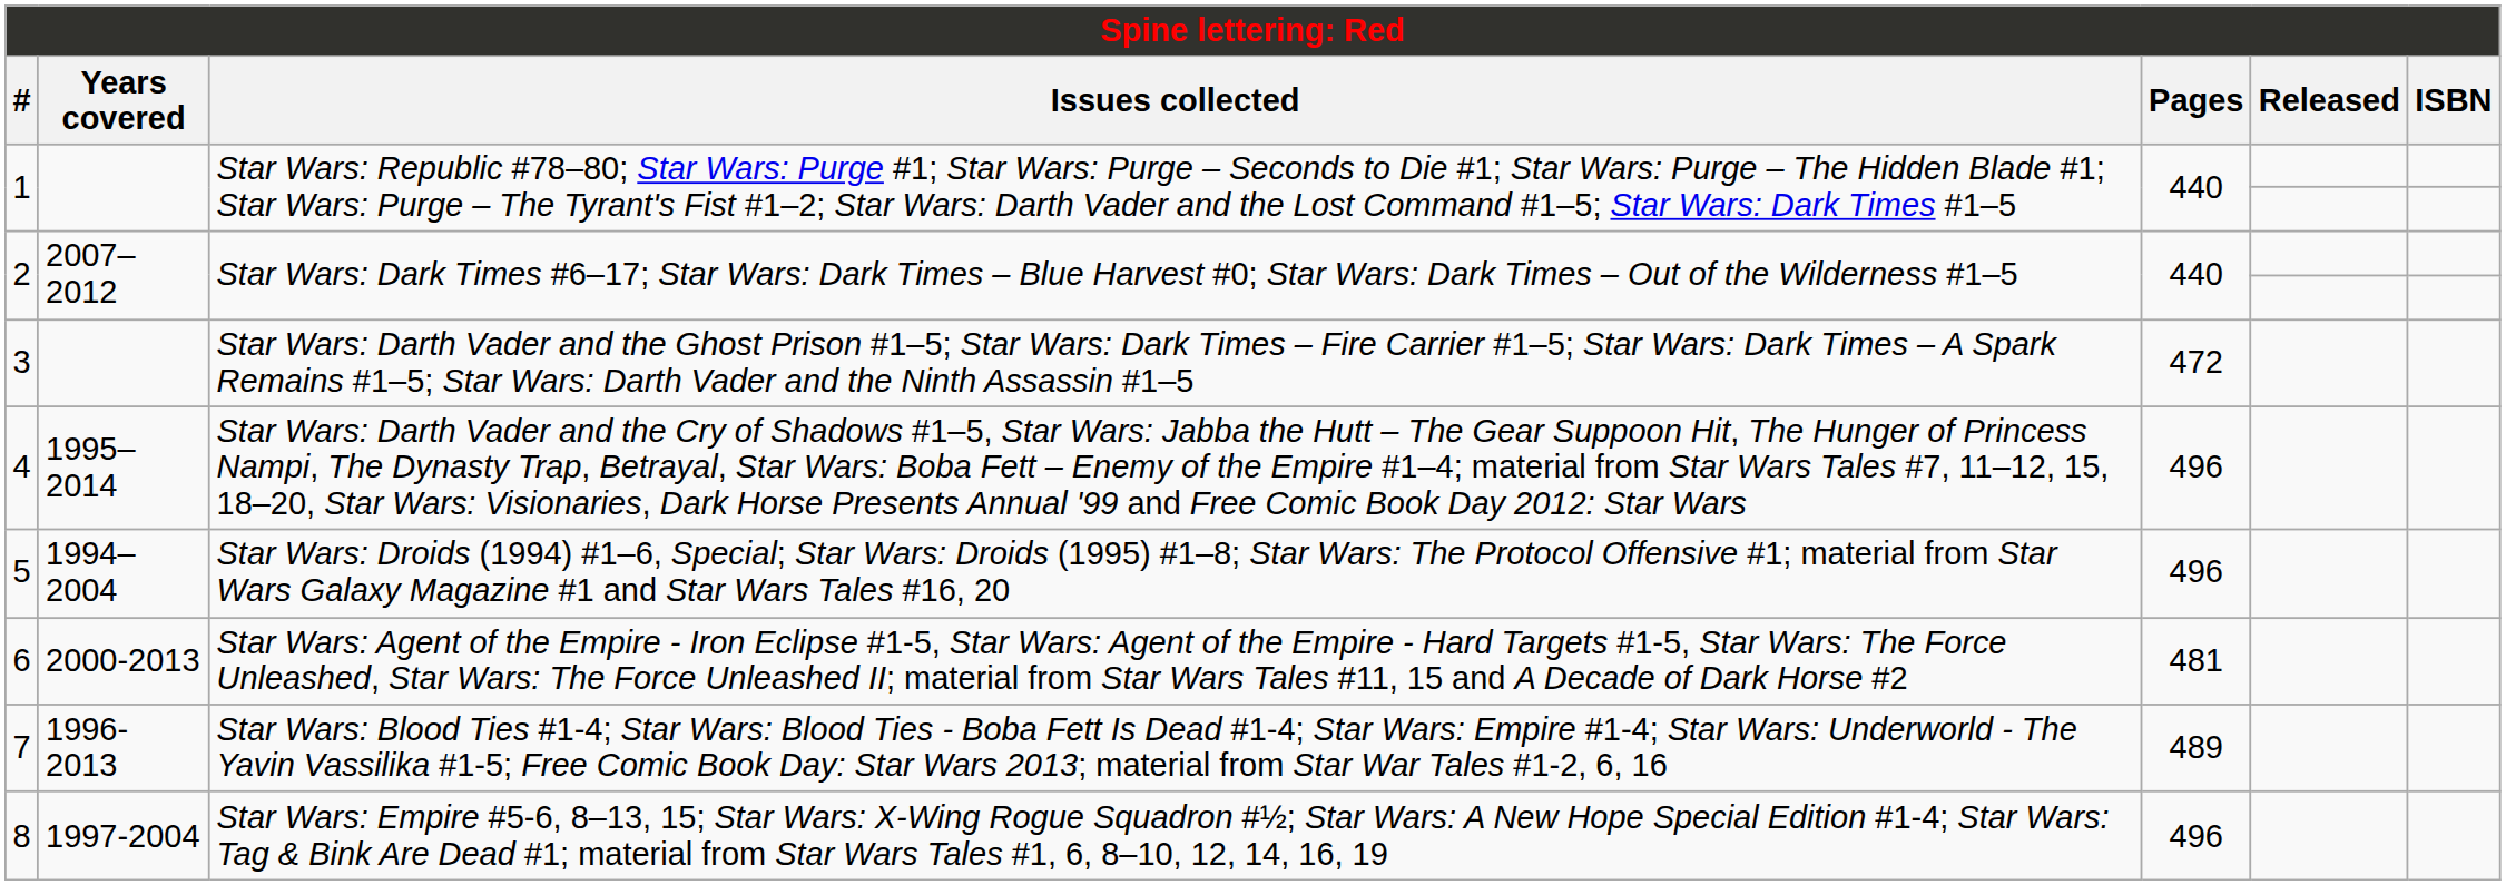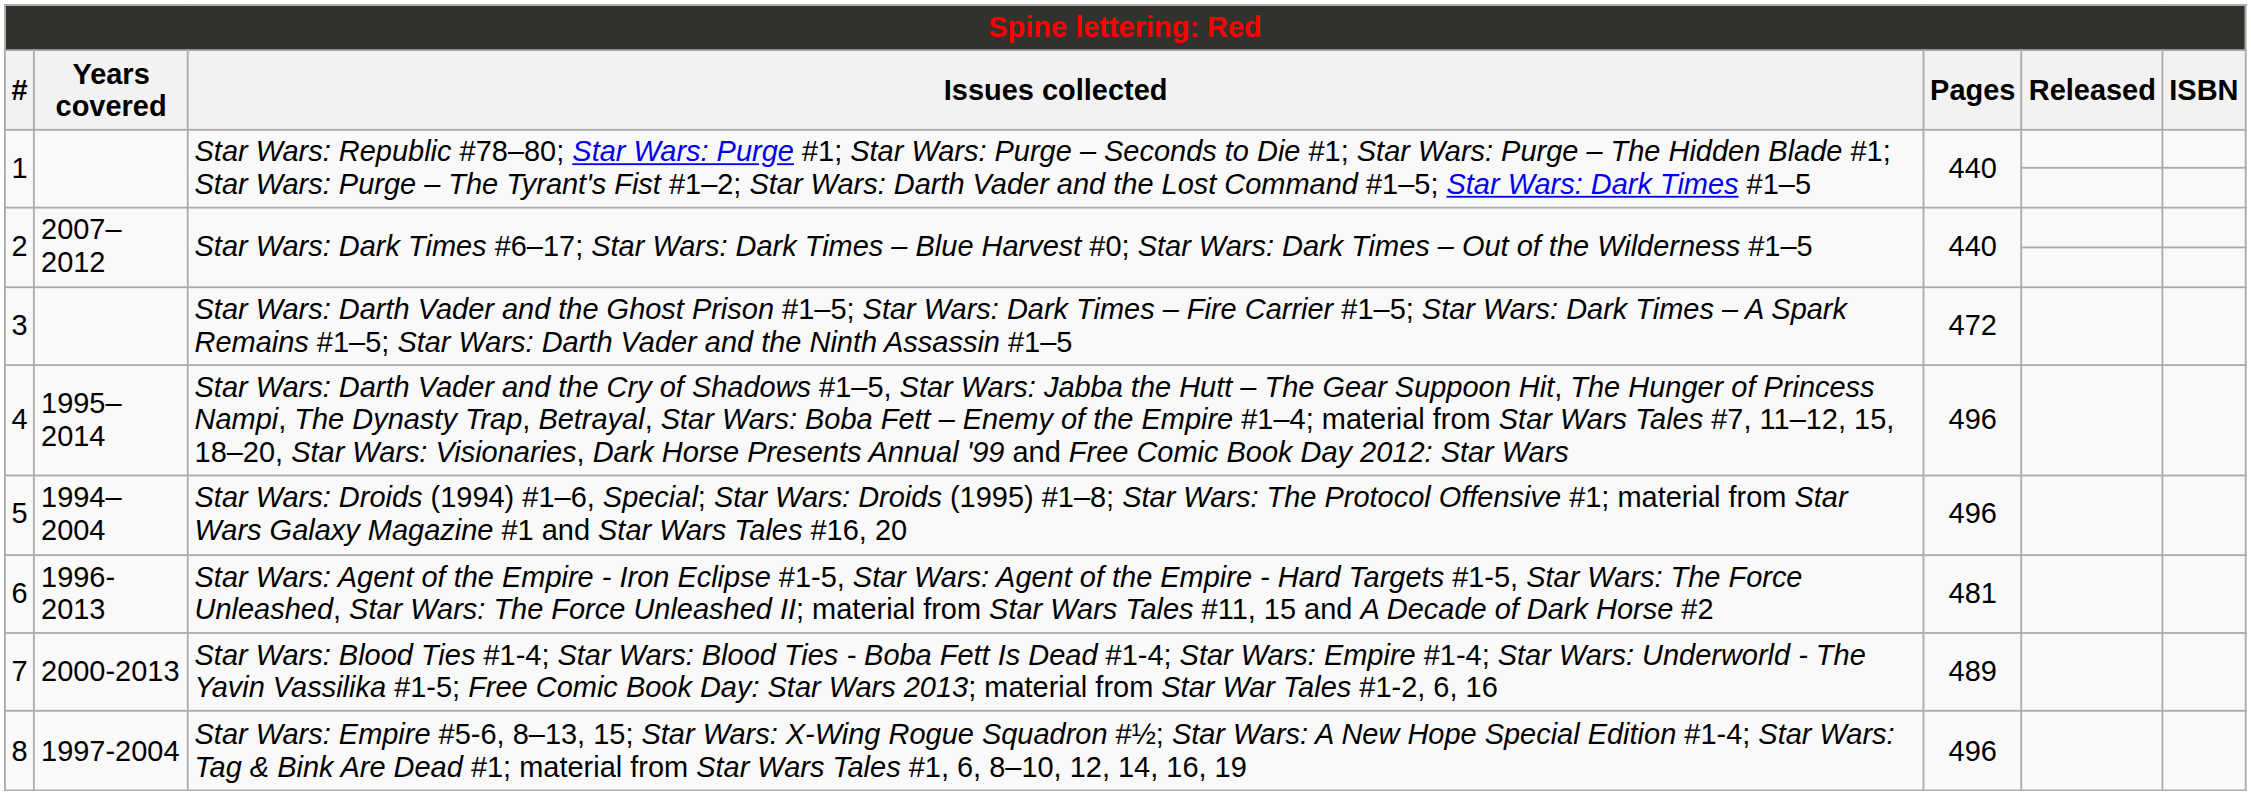6 | Years covered: 2000-2013 -> 1996- 2013
7 | Years covered: 1996- 2013 -> 2000-2013
